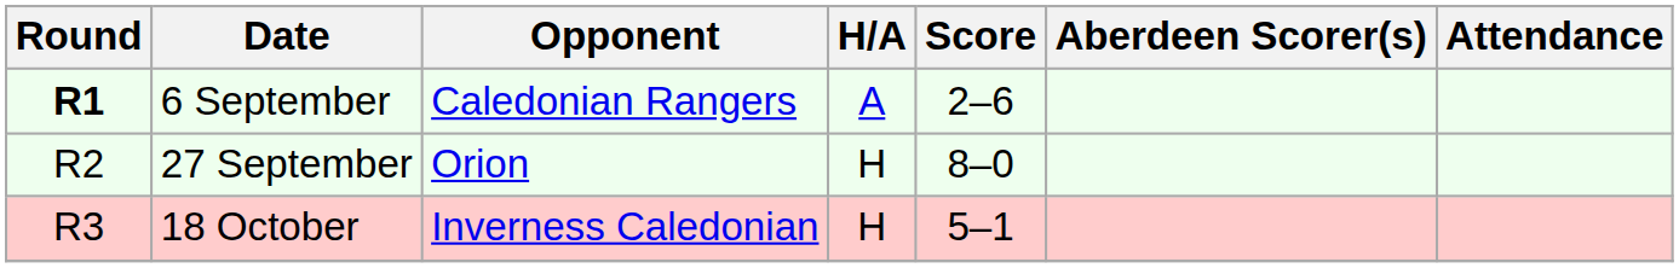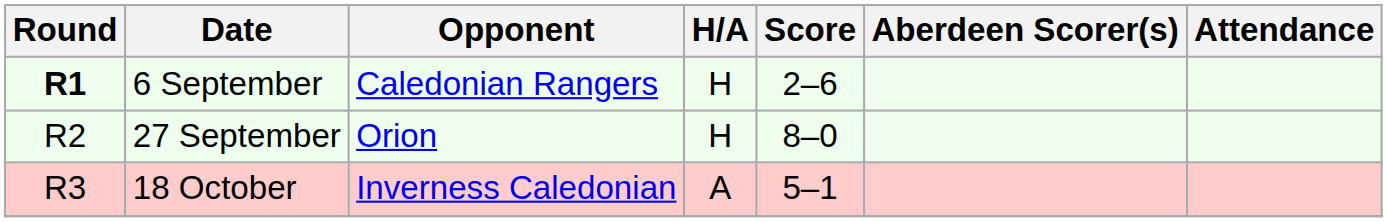6 September | H/A: A -> H
18 October | H/A: H -> A
